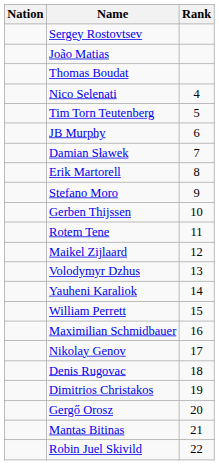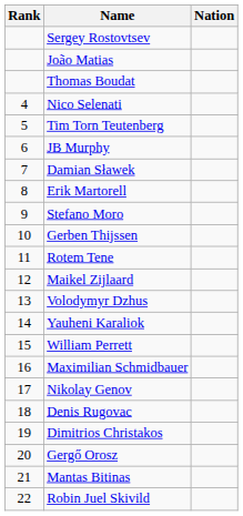columns swapped: Rank <-> Nation
